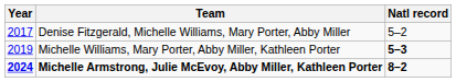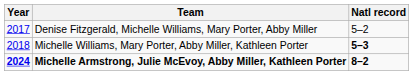Michelle Williams, Mary Porter, Abby Miller, Kathleen Porter | Year: 2019 -> 2018
